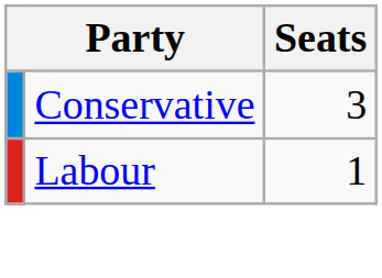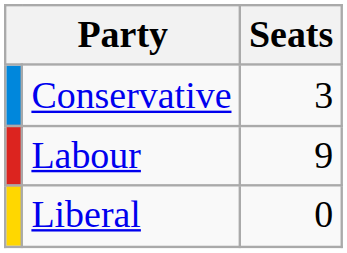Labour | Seats: 1 -> 9
+ row: Liberal | 0
